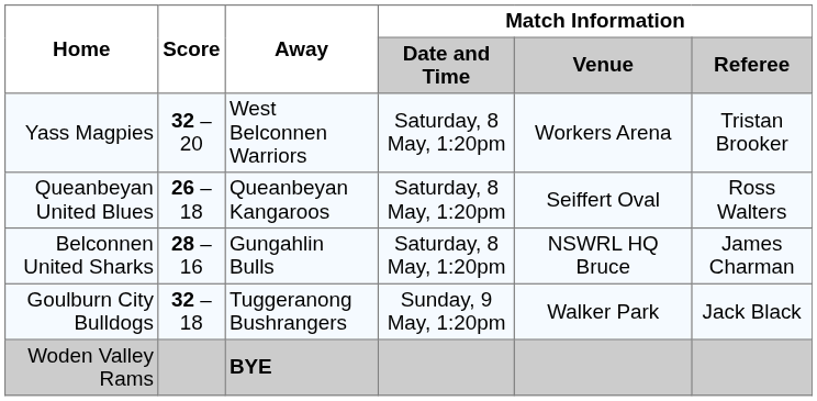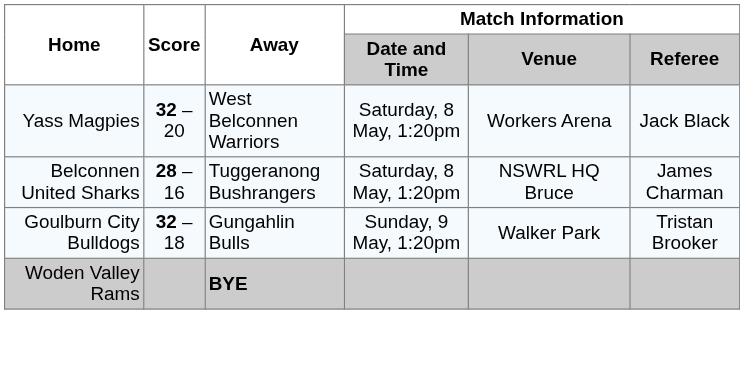Yass Magpies | Match Information / Referee: Tristan Brooker -> Jack Black
- row: Queanbeyan United Blues | 26 – 18 | Queanbeyan Kangaroos | Saturday, 8 May, 1:20pm | Seiffert Oval | Ross Walters
Belconnen United Sharks | Away: Gungahlin Bulls -> Tuggeranong Bushrangers
Goulburn City Bulldogs | Away: Tuggeranong Bushrangers -> Gungahlin Bulls
Goulburn City Bulldogs | Match Information / Referee: Jack Black -> Tristan Brooker
